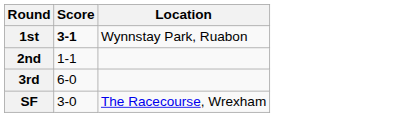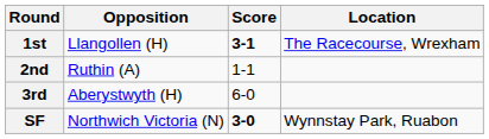+ column: Opposition | Llangollen (H) | Ruthin (A) | Aberystwyth (H) | Northwich Victoria (N)
1st | Location: Wynnstay Park, Ruabon -> The Racecourse, Wrexham
SF | Score: normal -> bold
SF | Location: The Racecourse, Wrexham -> Wynnstay Park, Ruabon
